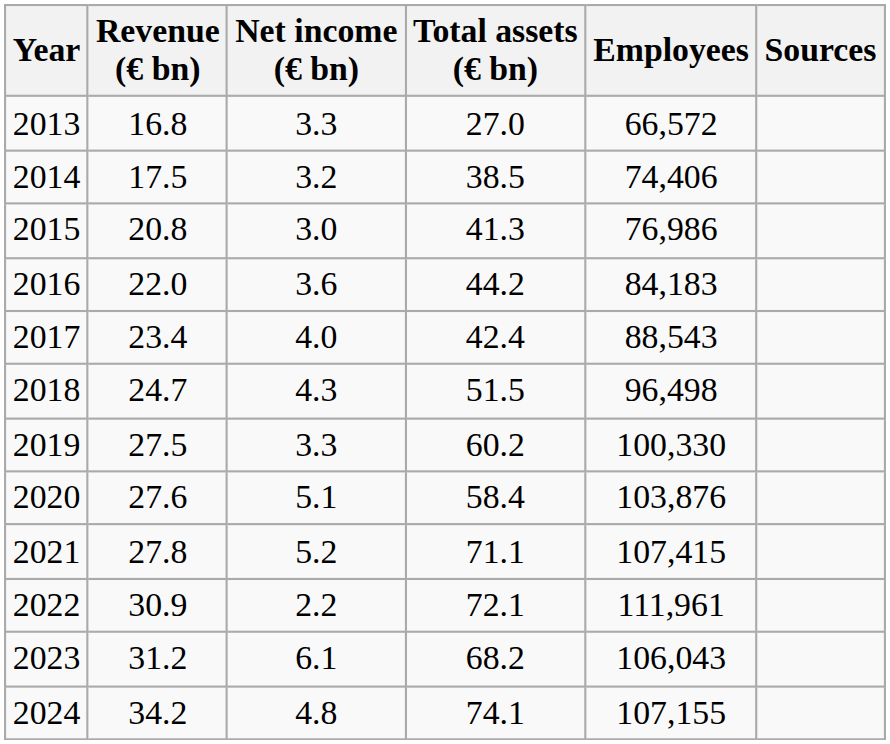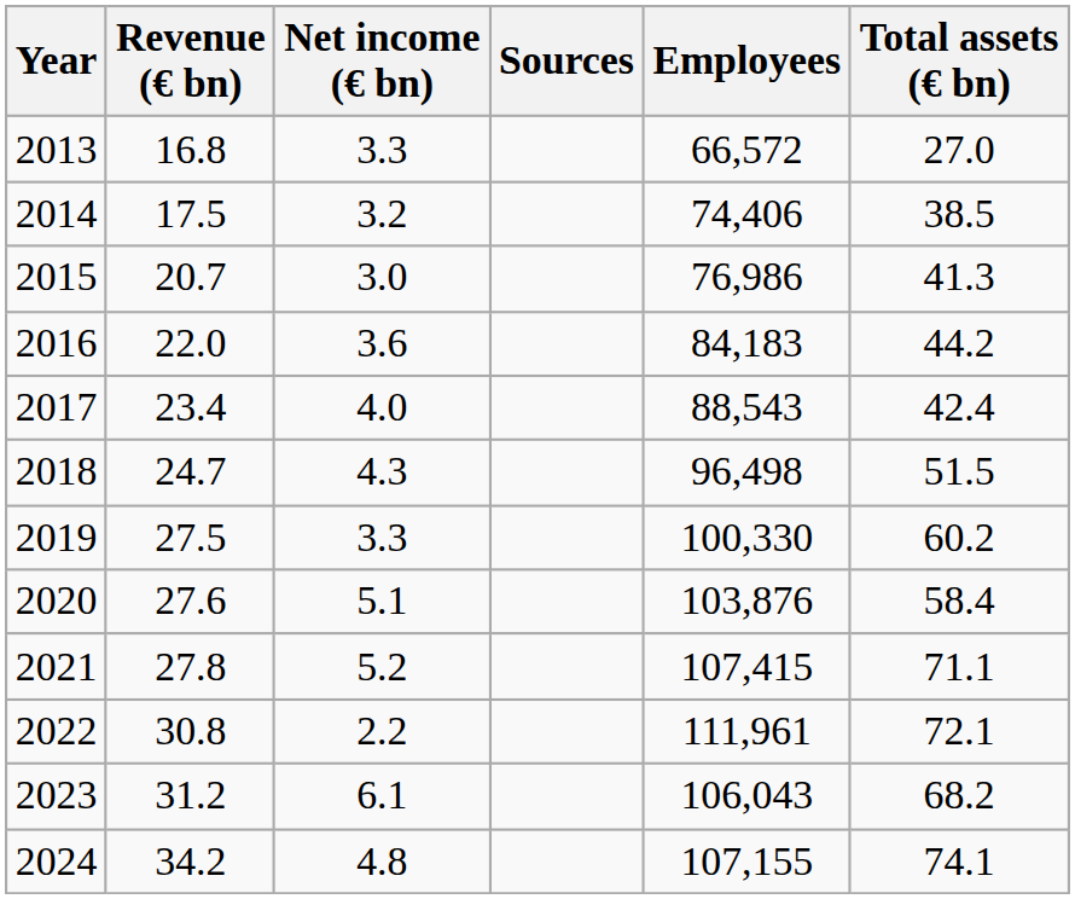columns swapped: Total assets (€ bn) <-> Sources
2015 | Revenue (€ bn): 20.8 -> 20.7
2022 | Revenue (€ bn): 30.9 -> 30.8
